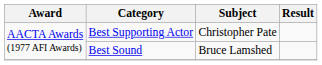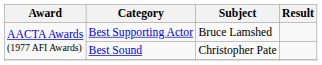Best Supporting Actor | Subject: Christopher Pate -> Bruce Lamshed
Best Sound | Subject: Bruce Lamshed -> Christopher Pate
